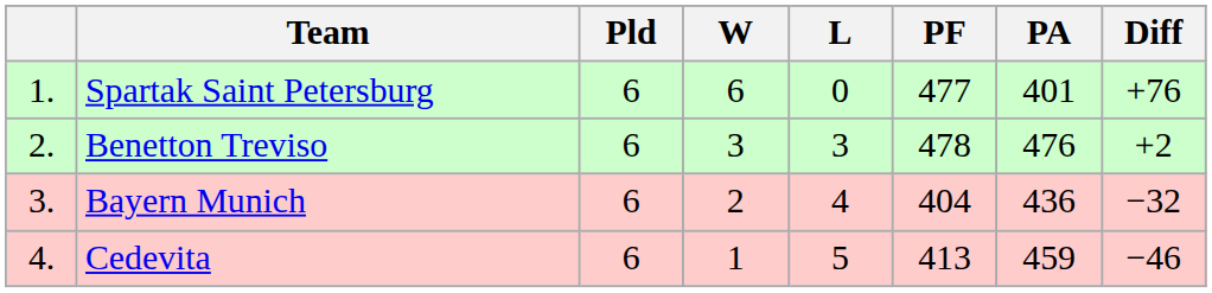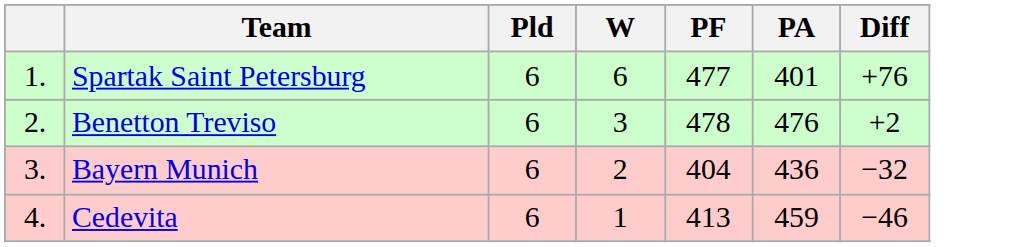- column: L | 0 | 3 | 4 | 5
